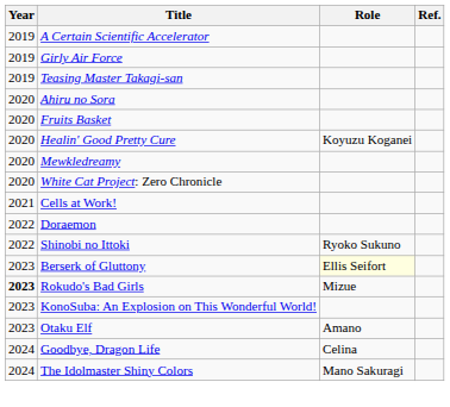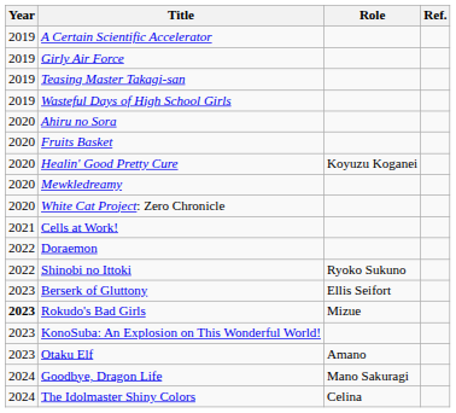+ row: 2019 | Wasteful Days of High School Girls
Berserk of Gluttony | Role: lightyellow background -> no background
Goodbye, Dragon Life | Role: Celina -> Mano Sakuragi
The Idolmaster Shiny Colors | Role: Mano Sakuragi -> Celina
